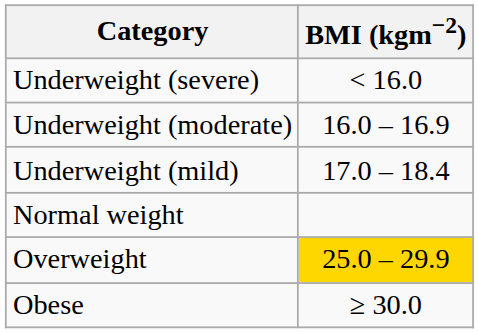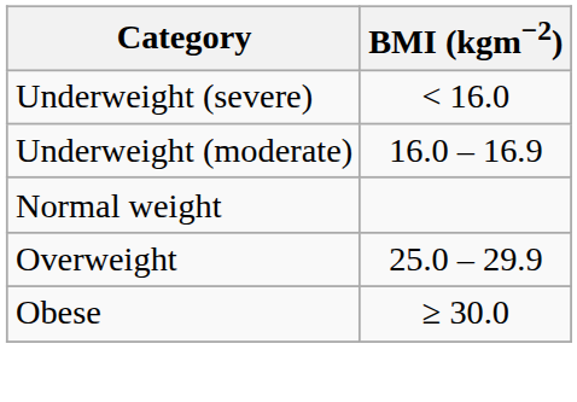- row: Underweight (mild) | 17.0 – 18.4
Overweight | BMI (kgm−2): gold background -> no background
